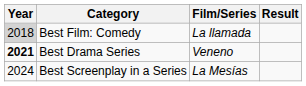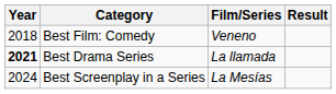Best Film: Comedy | Year: lightgrey background -> no background
Best Film: Comedy | Film/Series: La llamada -> Veneno
Best Drama Series | Film/Series: Veneno -> La llamada
